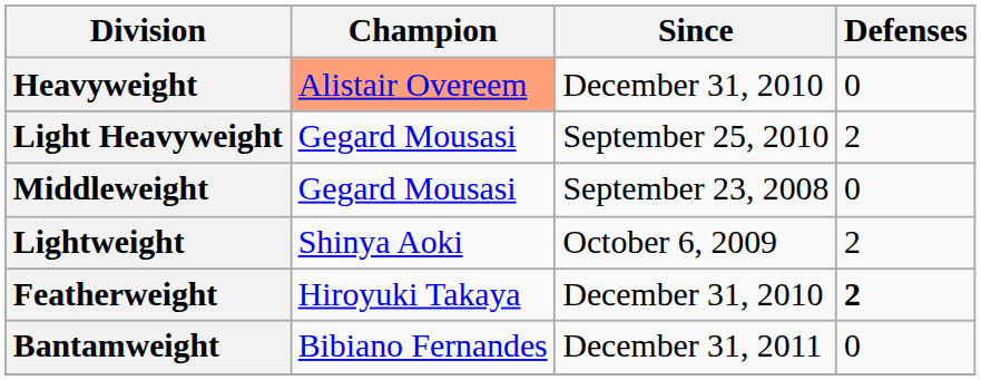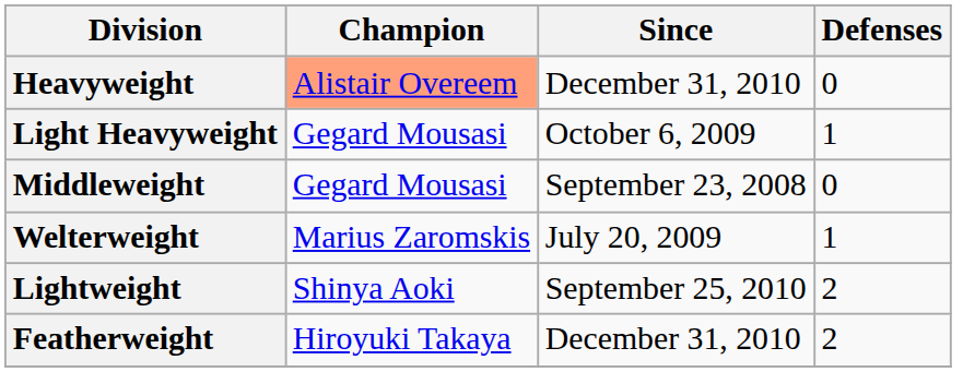Light Heavyweight | Since: September 25, 2010 -> October 6, 2009
Light Heavyweight | Defenses: 2 -> 1
+ row: Welterweight | Marius Zaromskis | July 20, 2009 | 1
Lightweight | Since: October 6, 2009 -> September 25, 2010
Featherweight | Defenses: bold -> normal
- row: Bantamweight | Bibiano Fernandes | December 31, 2011 | 0
